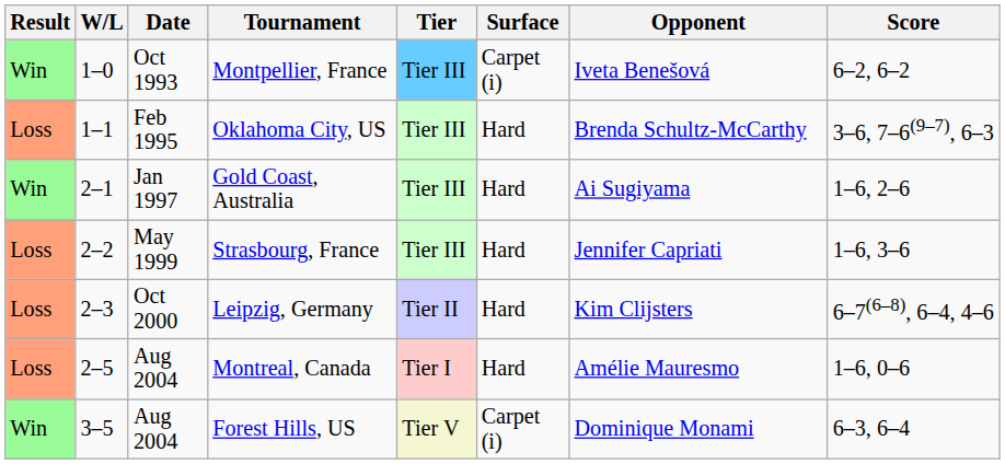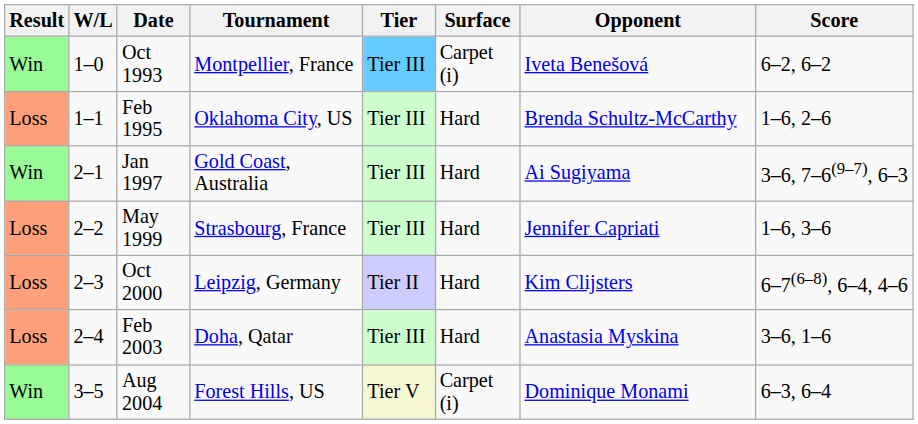Oklahoma City, US | Score: 3–6, 7–6(9–7), 6–3 -> 1–6, 2–6
Gold Coast, Australia | Score: 1–6, 2–6 -> 3–6, 7–6(9–7), 6–3
+ row: Loss | 2–4 | Feb 2003 | Doha, Qatar | Tier III | Hard | Anastasia Myskina | 3–6, 1–6
- row: Loss | 2–5 | Aug 2004 | Montreal, Canada | Tier I | Hard | Amélie Mauresmo | 1–6, 0–6
